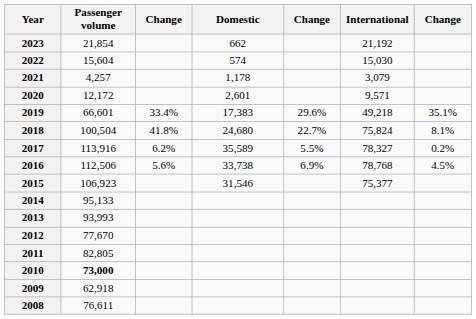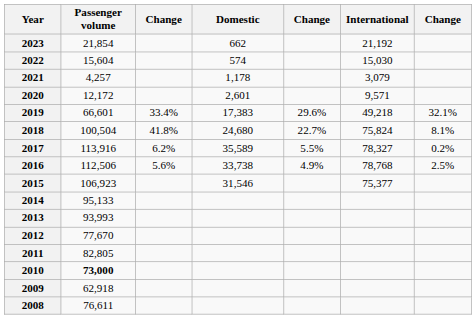2019 | column 7: 35.1% -> 32.1%
2016 | column 5: 6.9% -> 4.9%
2016 | column 7: 4.5% -> 2.5%
